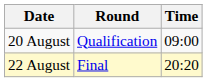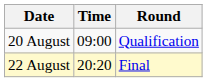columns swapped: Time <-> Round
